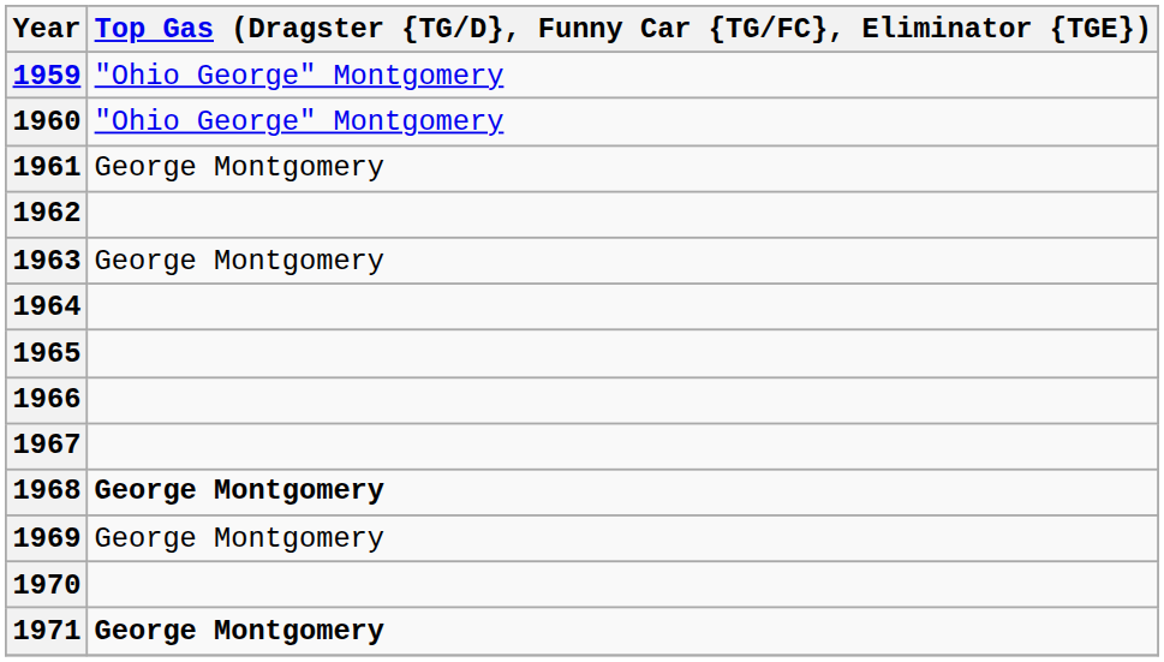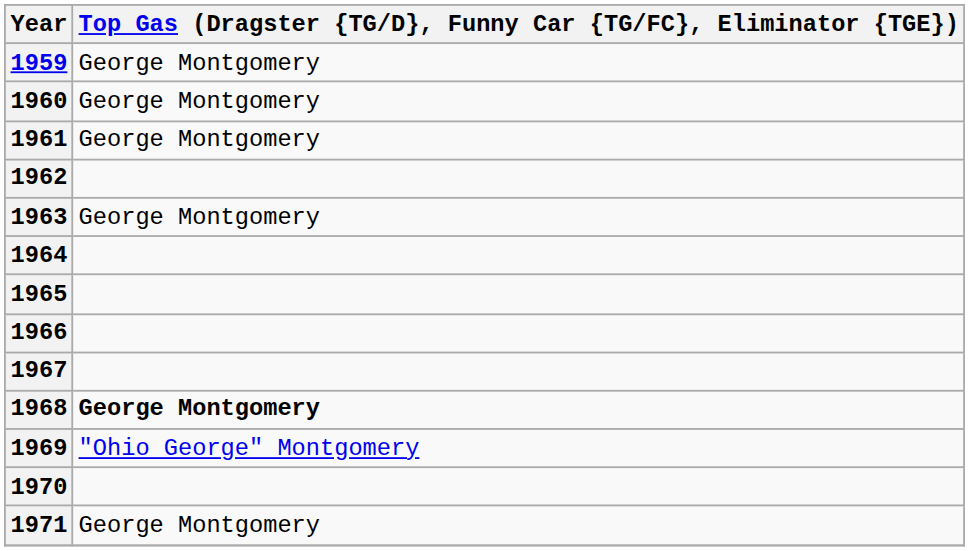1959 | column 2: "Ohio George" Montgomery -> George Montgomery
1960 | column 2: "Ohio George" Montgomery -> George Montgomery
1969 | column 2: George Montgomery -> "Ohio George" Montgomery
1971 | column 2: bold -> normal
